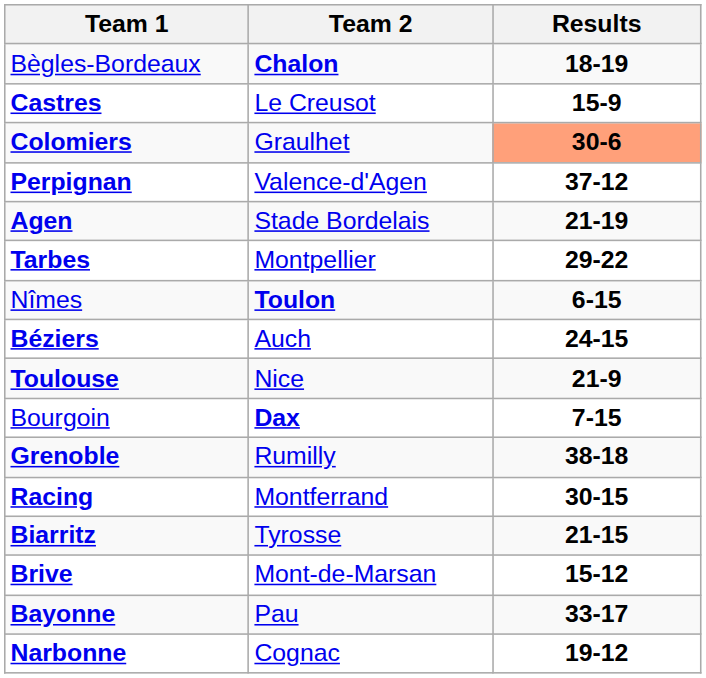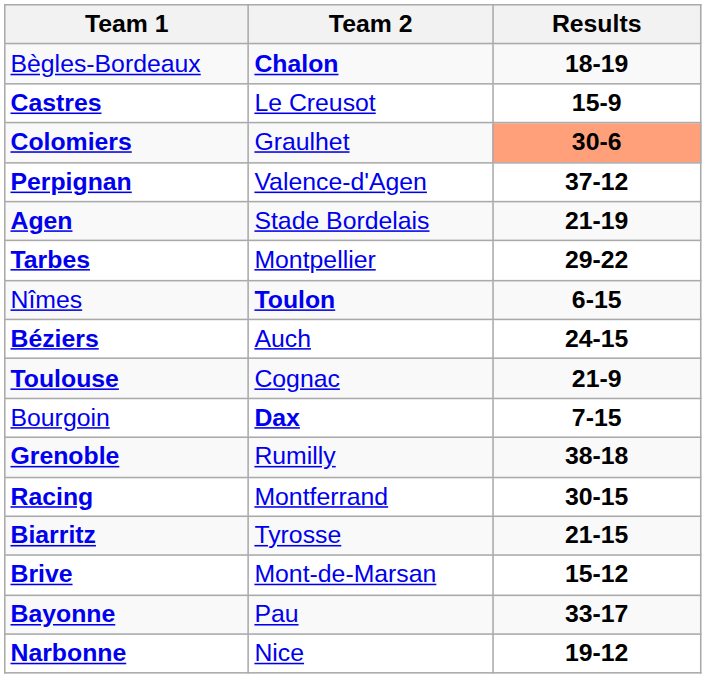Toulouse | Team 2: Nice -> Cognac
Narbonne | Team 2: Cognac -> Nice
